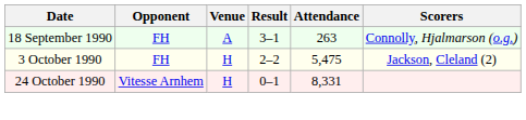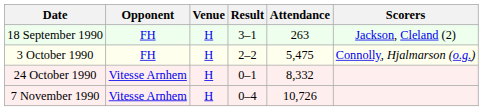18 September 1990 | Venue: A -> H
18 September 1990 | Scorers: Connolly, Hjalmarson (o.g.) -> Jackson, Cleland (2)
3 October 1990 | Scorers: Jackson, Cleland (2) -> Connolly, Hjalmarson (o.g.)
24 October 1990 | Attendance: 8,331 -> 8,332
+ row: 7 November 1990 | Vitesse Arnhem | H | 0–4 | 10,726
